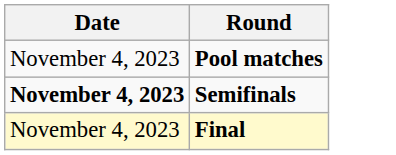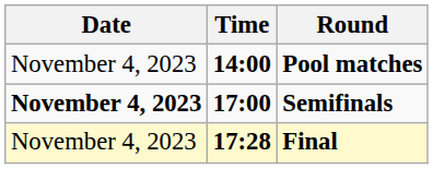+ column: Time | 14:00 | 17:00 | 17:28
